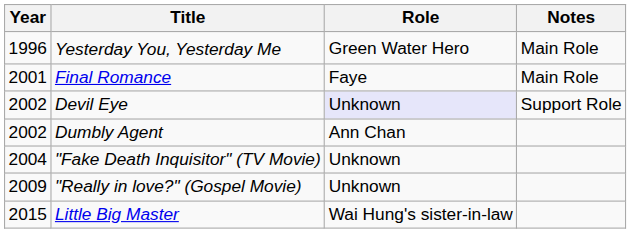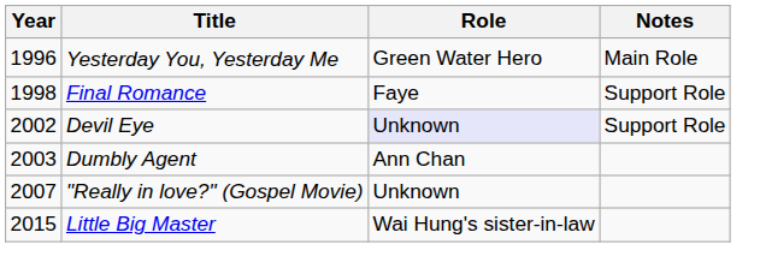Final Romance | Year: 2001 -> 1998
Final Romance | Notes: Main Role -> Support Role
Dumbly Agent | Year: 2002 -> 2003
- row: 2004 | "Fake Death Inquisitor" (TV Movie) | Unknown
"Really in love?" (Gospel Movie) | Year: 2009 -> 2007
